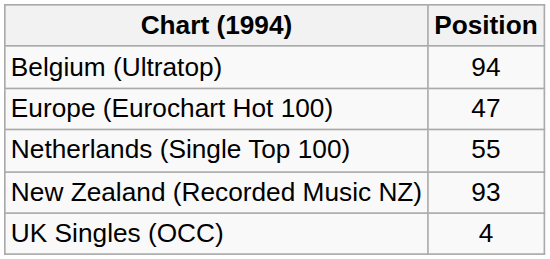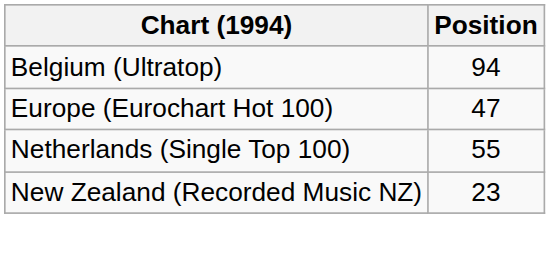New Zealand (Recorded Music NZ) | Position: 93 -> 23
- row: UK Singles (OCC) | 4
